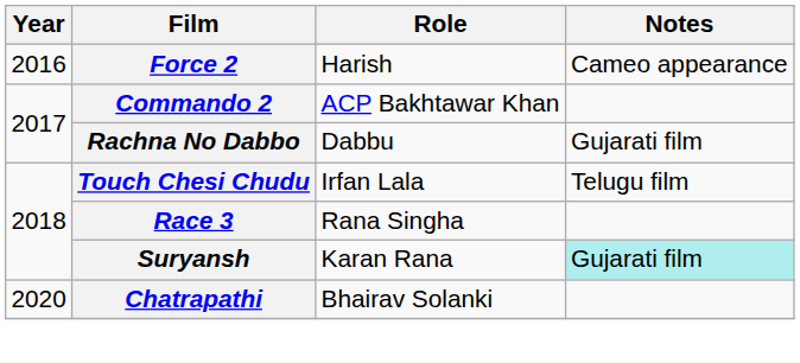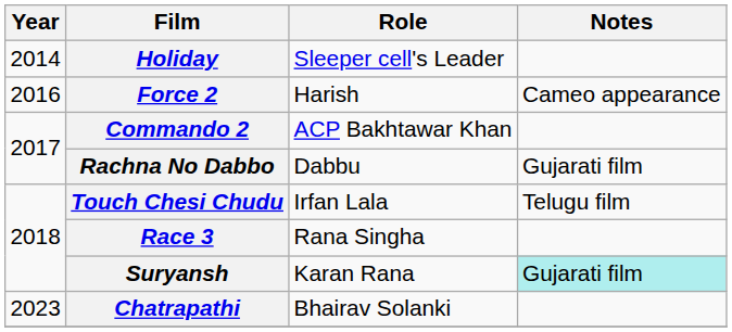+ row: 2014 | Holiday | Sleeper cell's Leader
Chatrapathi | Year: 2020 -> 2023
